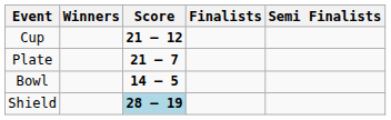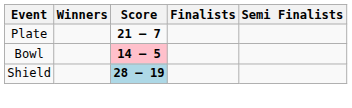- row: Cup | 21 – 12
Bowl | Score: no background -> pink background
